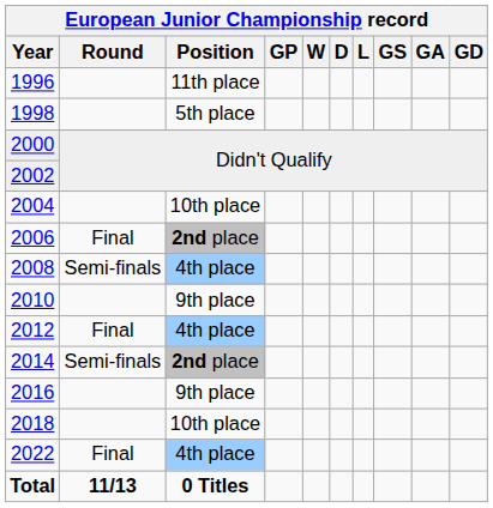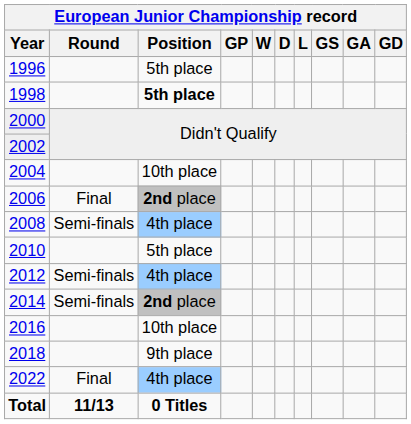1996 | European Junior Championship record / Position: 11th place -> 5th place
1998 | European Junior Championship record / Position: normal -> bold
2010 | European Junior Championship record / Position: 9th place -> 5th place
2012 | European Junior Championship record / Round: Final -> Semi-finals
2016 | European Junior Championship record / Position: 9th place -> 10th place
2018 | European Junior Championship record / Position: 10th place -> 9th place
